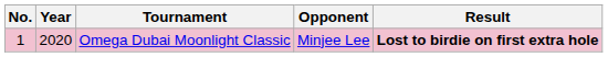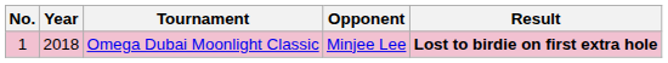Omega Dubai Moonlight Classic | Year: 2020 -> 2018
